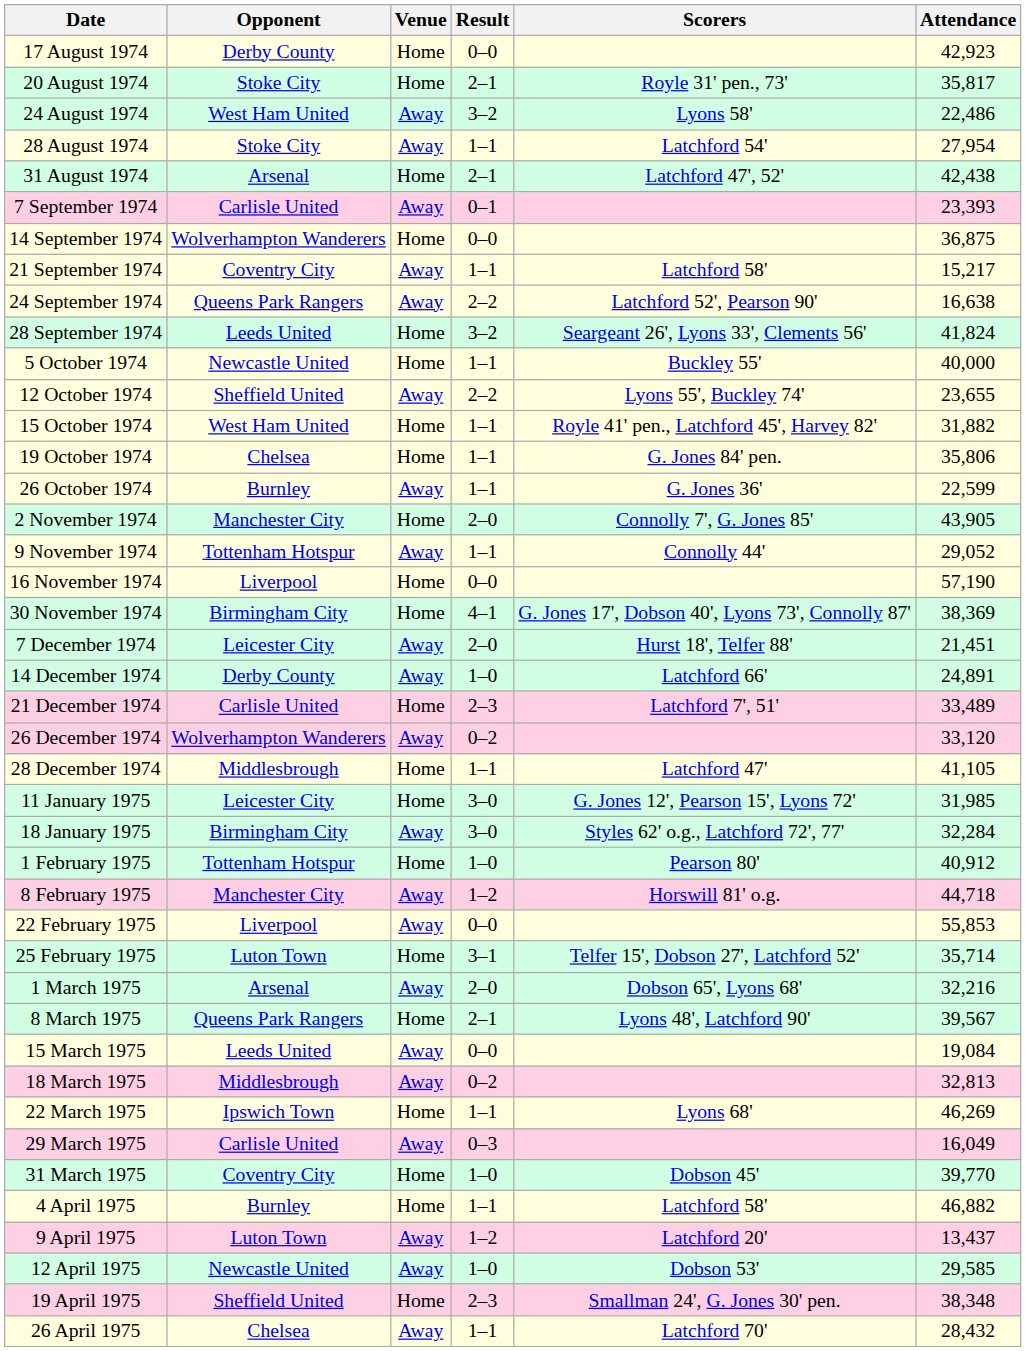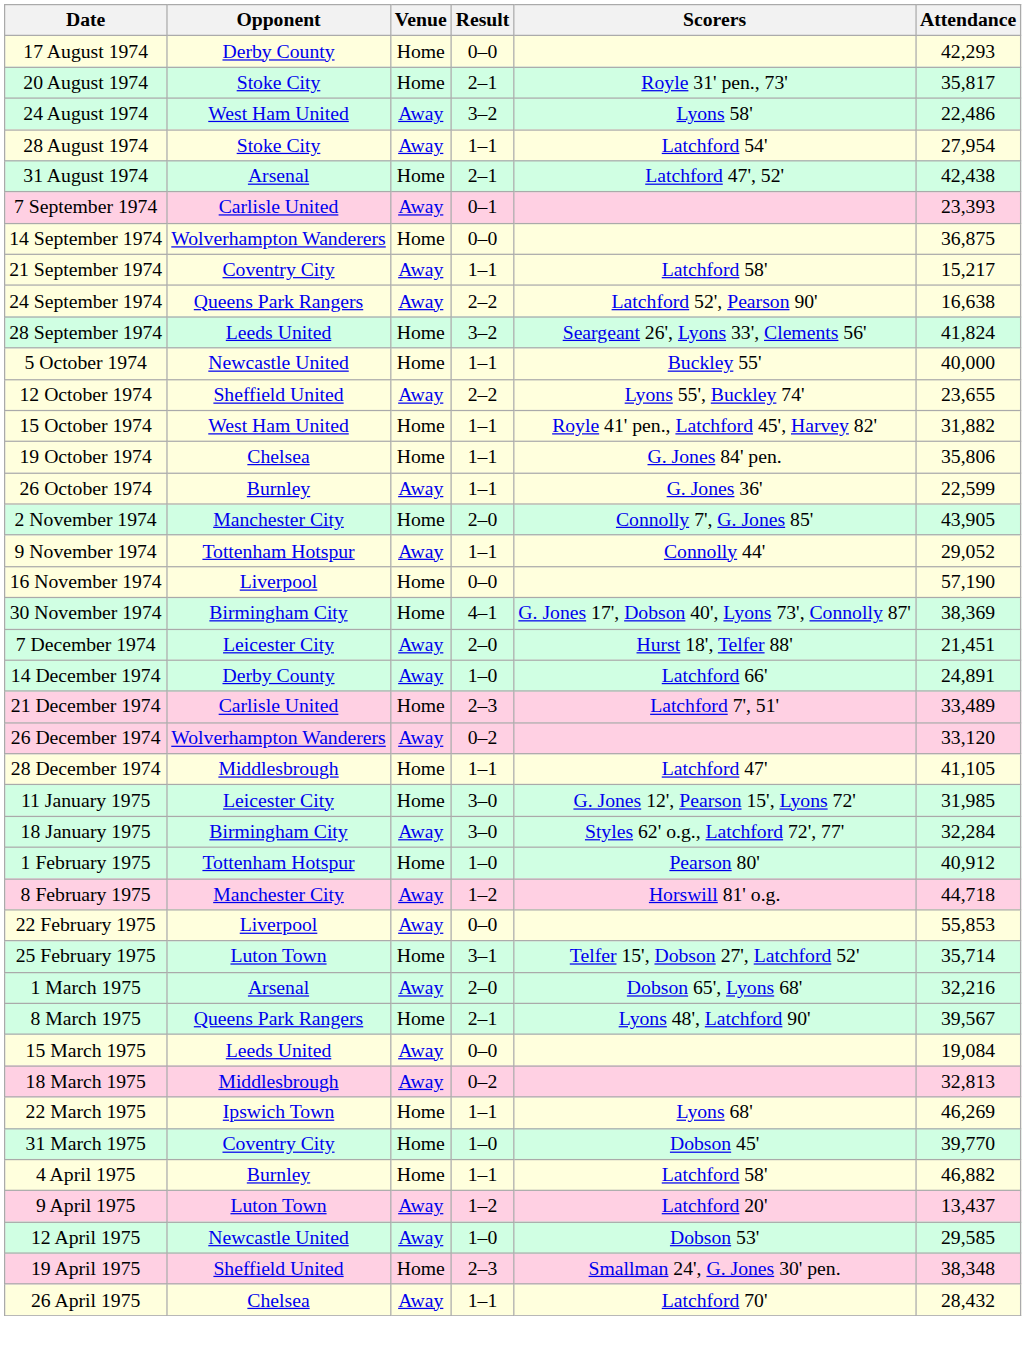17 August 1974 | Attendance: 42,923 -> 42,293
- row: 29 March 1975 | Carlisle United | Away | 0–3 | 16,049
